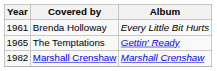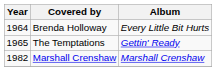Brenda Holloway | Year: 1961 -> 1964
